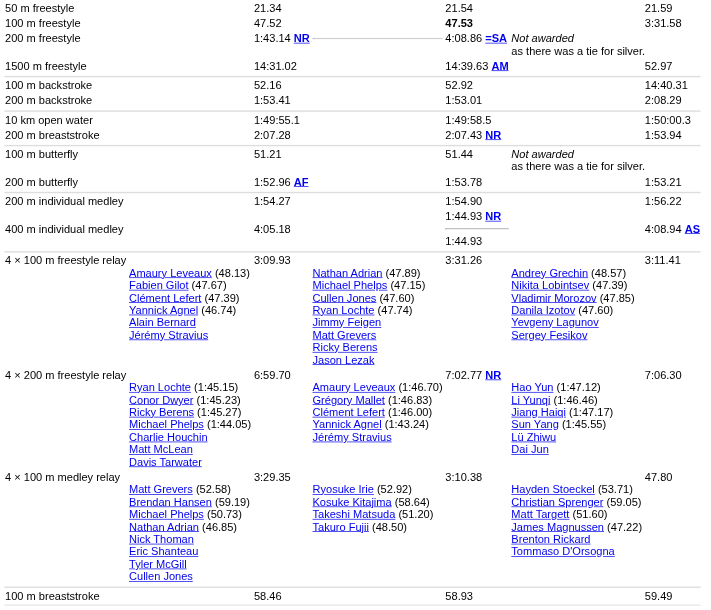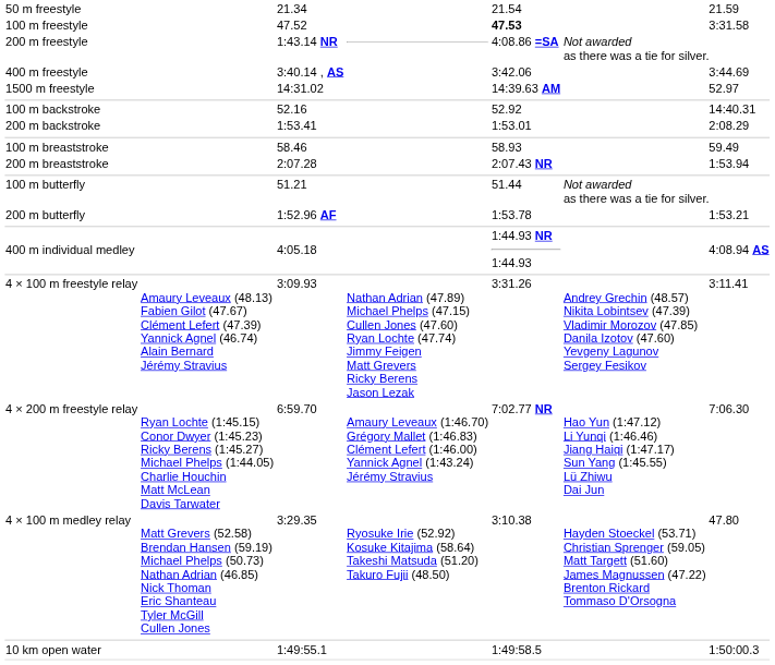+ row: 400 m freestyle | 3:40.14 , AS | 3:42.06 | 3:44.69
rows swapped: 100 m breaststroke <-> 10 km open water
- row: 200 m individual medley | 1:54.27 | 1:54.90 | 1:56.22
